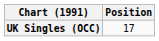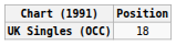UK Singles (OCC) | Position: 17 -> 18
